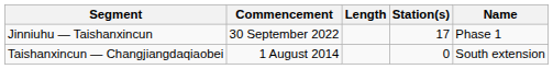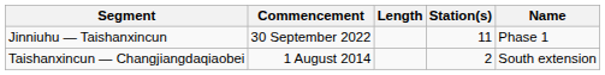Jinniuhu — Taishanxincun | Station(s): 17 -> 11
Taishanxincun — Changjiangdaqiaobei | Station(s): 0 -> 2
